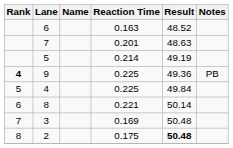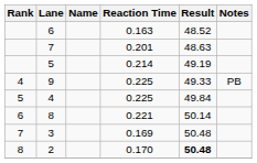9 | Rank: bold -> normal
9 | Result: 49.36 -> 49.33
2 | Reaction Time: 0.175 -> 0.170
